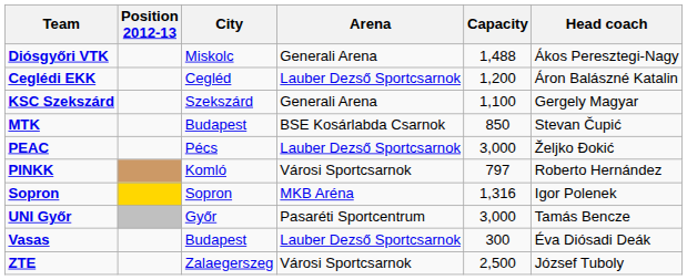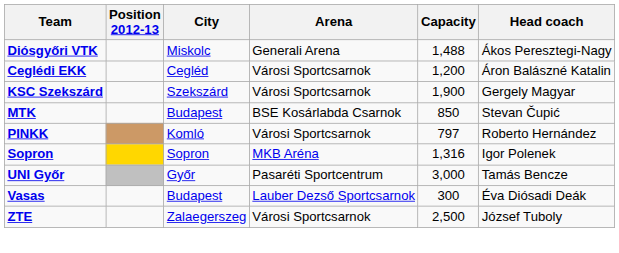Ceglédi EKK | Arena: Lauber Dezső Sportcsarnok -> Városi Sportcsarnok
KSC Szekszárd | Arena: Generali Arena -> Városi Sportcsarnok
KSC Szekszárd | Capacity: 1,100 -> 1,900
- row: PEAC | Pécs | Lauber Dezső Sportcsarnok | 3,000 | Željko Đokić
